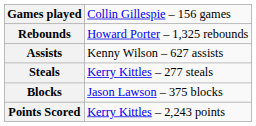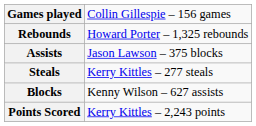Assists | column 2: Kenny Wilson – 627 assists -> Jason Lawson – 375 blocks
Blocks | column 2: Jason Lawson – 375 blocks -> Kenny Wilson – 627 assists
